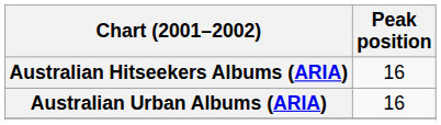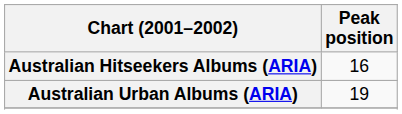Australian Urban Albums (ARIA) | Peak position: 16 -> 19
